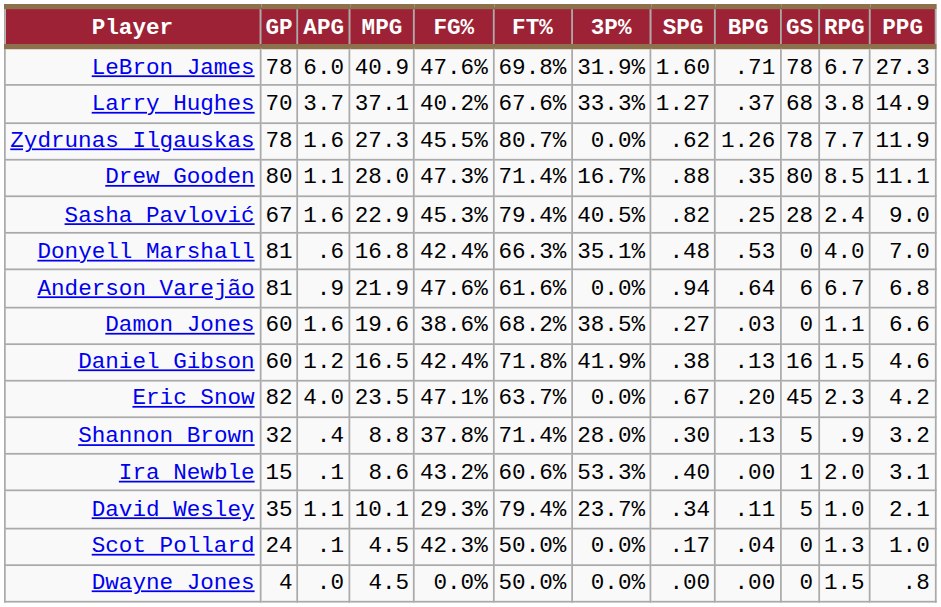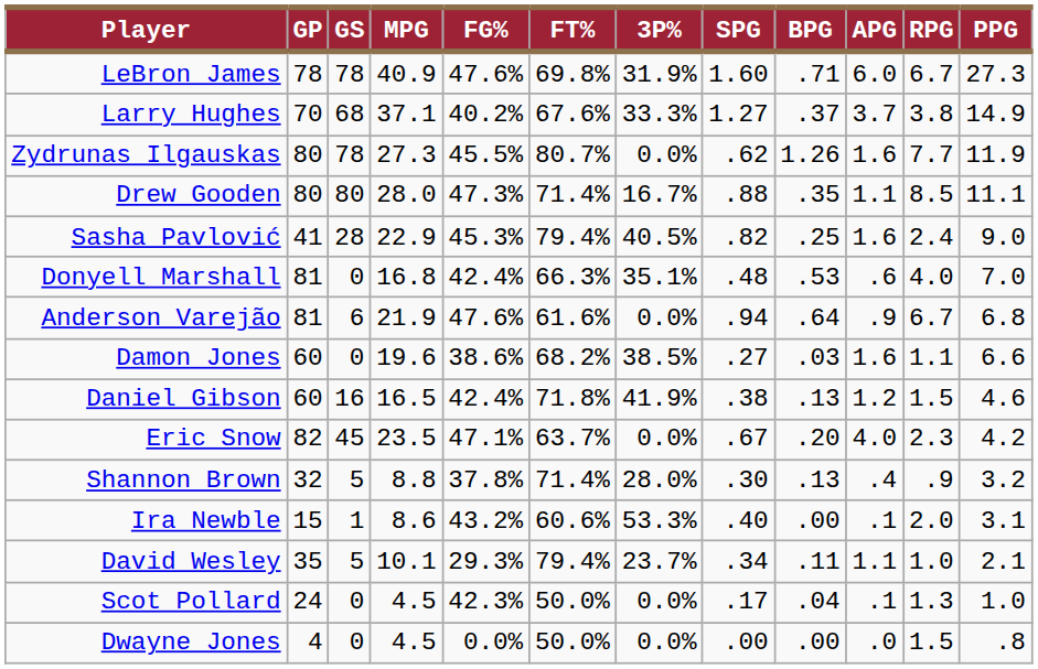columns swapped: GS <-> APG
Zydrunas Ilgauskas | GP: 78 -> 80
Sasha Pavlović | GP: 67 -> 41
